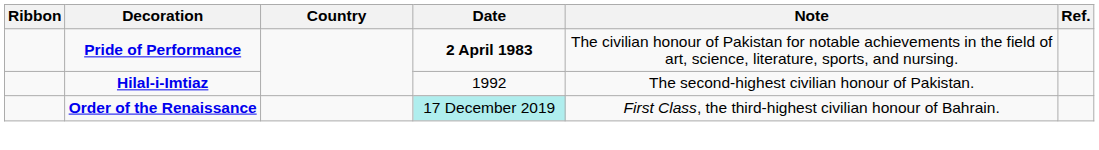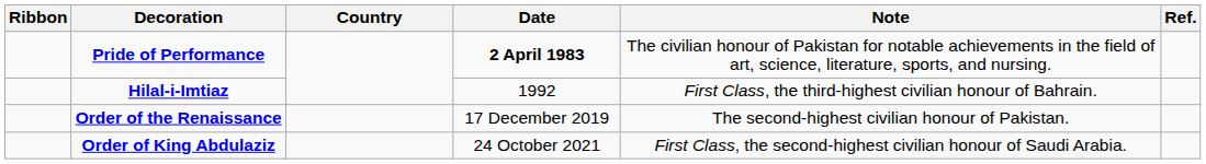Hilal-i-Imtiaz | Note: The second-highest civilian honour of Pakistan. -> First Class, the third-highest civilian honour of Bahrain.
Order of the Renaissance | Date: paleturquoise background -> no background
Order of the Renaissance | Note: First Class, the third-highest civilian honour of Bahrain. -> The second-highest civilian honour of Pakistan.
+ row: Order of King Abdulaziz | 24 October 2021 | First Class, the second-highest civilian honour of Saudi Arabia.
